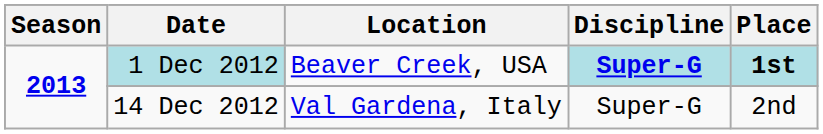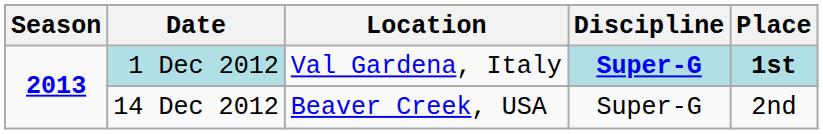1 Dec 2012 | Location: Beaver Creek, USA -> Val Gardena, Italy
14 Dec 2012 | Location: Val Gardena, Italy -> Beaver Creek, USA
